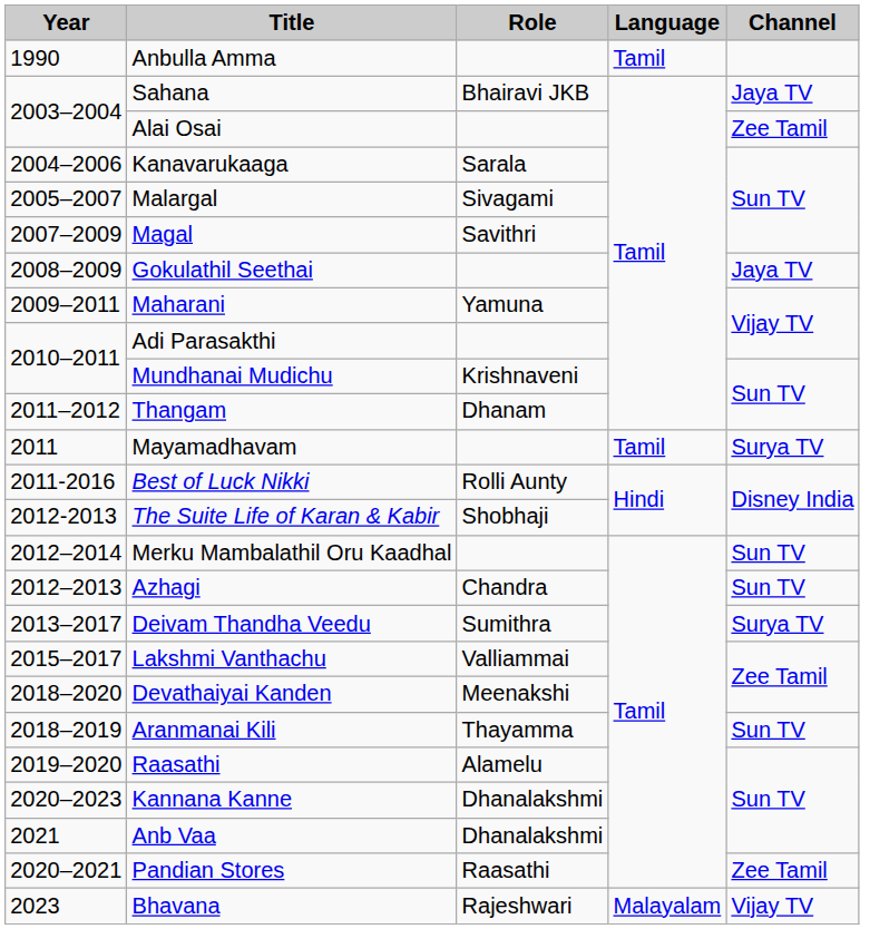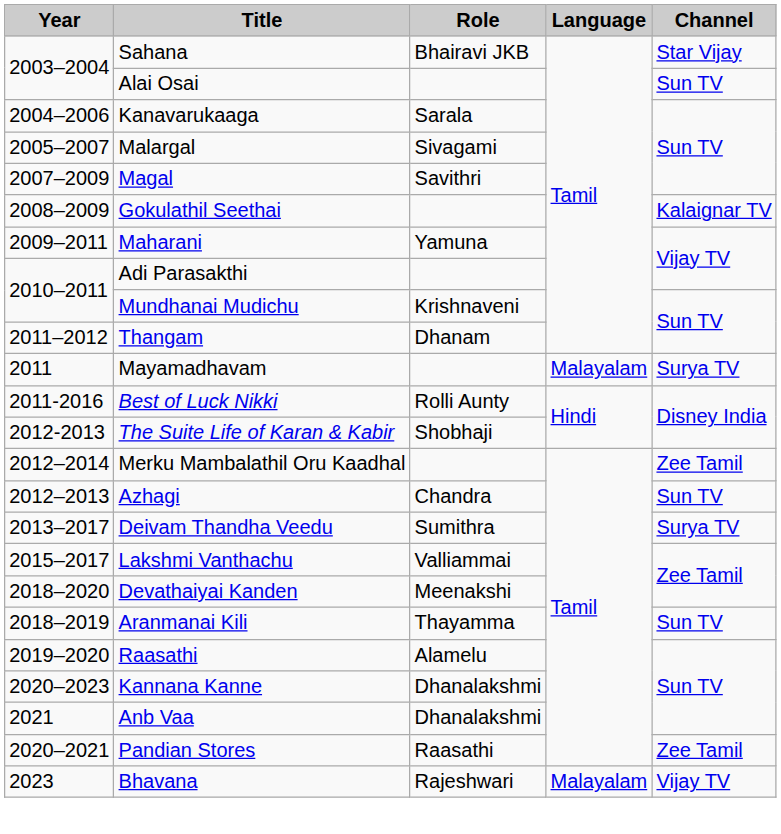- row: 1990 | Anbulla Amma | Tamil
Sahana | Channel: Jaya TV -> Star Vijay
Alai Osai | Channel: Zee Tamil -> Sun TV
Gokulathil Seethai | Channel: Jaya TV -> Kalaignar TV
Mayamadhavam | Language: Tamil -> Malayalam
Merku Mambalathil Oru Kaadhal | Channel: Sun TV -> Zee Tamil
